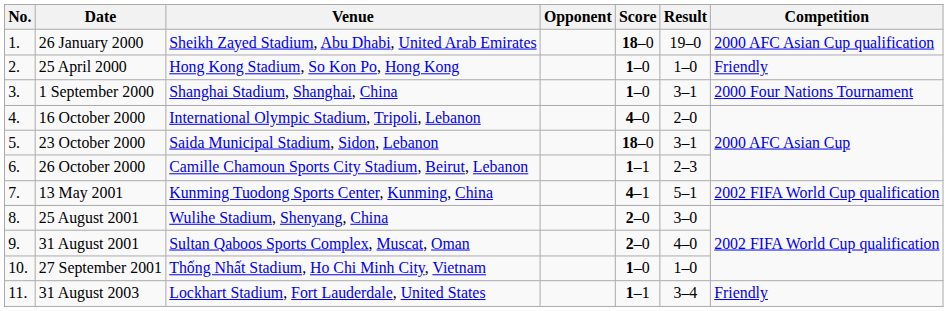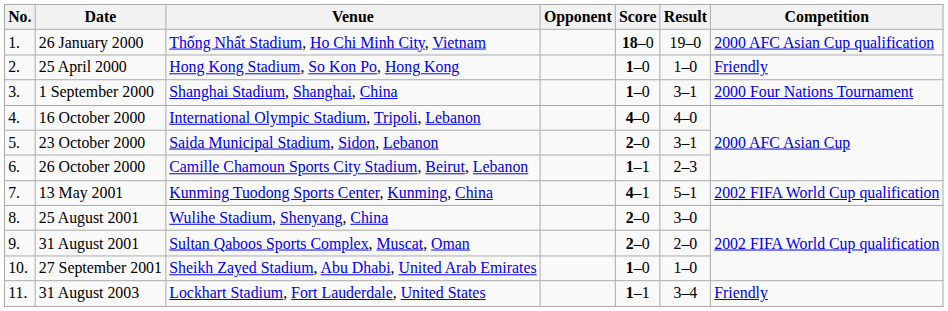26 January 2000 | Venue: Sheikh Zayed Stadium, Abu Dhabi, United Arab Emirates -> Thống Nhất Stadium, Ho Chi Minh City, Vietnam
16 October 2000 | Result: 2–0 -> 4–0
23 October 2000 | Score: 18–0 -> 2–0
31 August 2001 | Result: 4–0 -> 2–0
27 September 2001 | Venue: Thống Nhất Stadium, Ho Chi Minh City, Vietnam -> Sheikh Zayed Stadium, Abu Dhabi, United Arab Emirates
